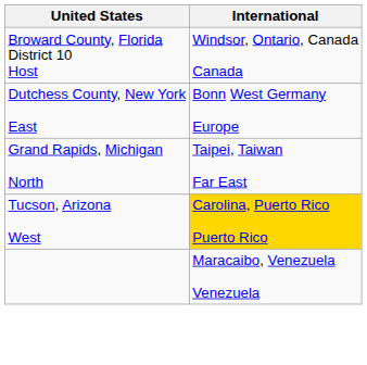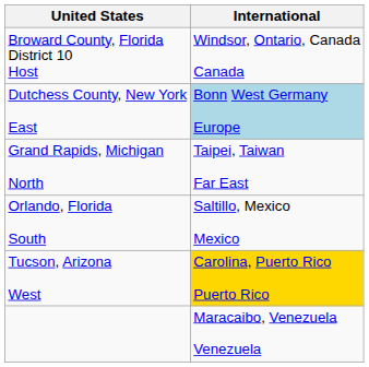Dutchess County, New York East | International: no background -> lightblue background
+ row: Orlando, Florida South | Saltillo, Mexico Mexico
